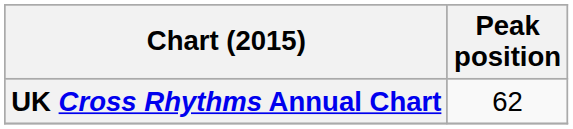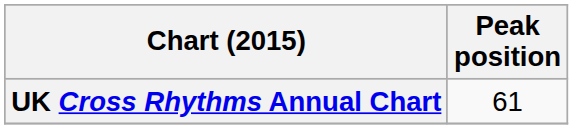UK Cross Rhythms Annual Chart | Peak position: 62 -> 61
